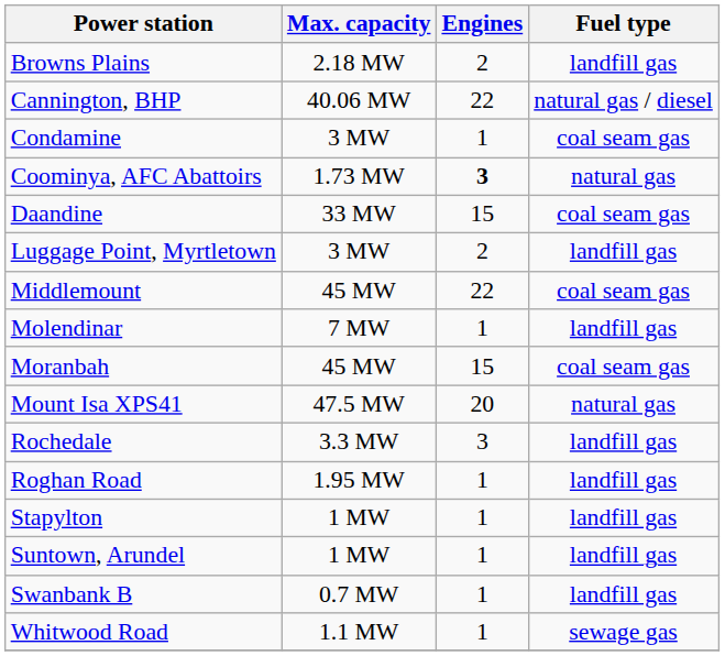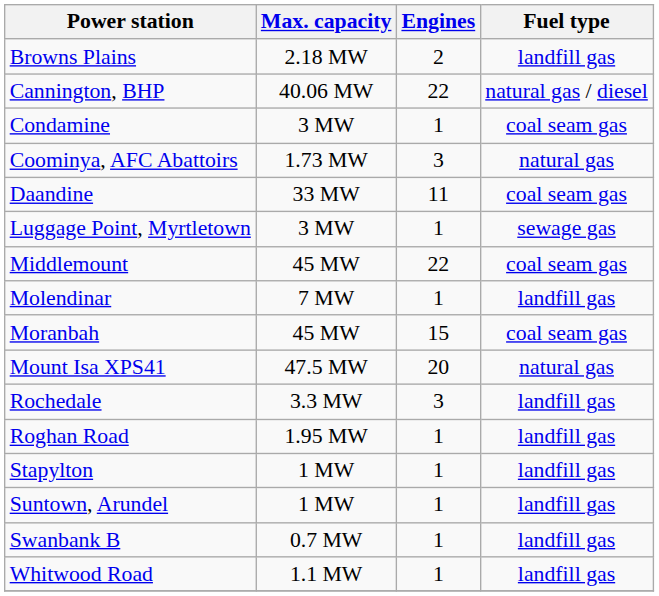Coominya, AFC Abattoirs | Engines: bold -> normal
Daandine | Engines: 15 -> 11
Luggage Point, Myrtletown | Engines: 2 -> 1
Luggage Point, Myrtletown | Fuel type: landfill gas -> sewage gas
Whitwood Road | Fuel type: sewage gas -> landfill gas
